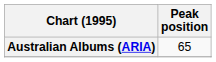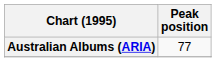Australian Albums (ARIA) | Peak position: 65 -> 77
